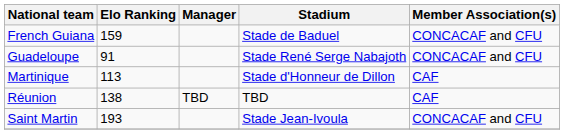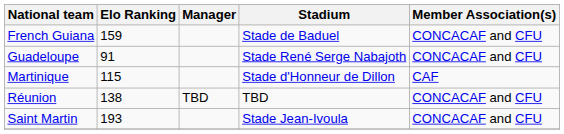Martinique | Elo Ranking: 113 -> 115
Réunion | Member Association(s): CAF -> CONCACAF and CFU
